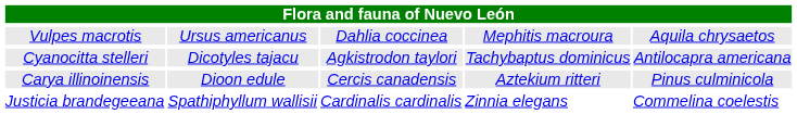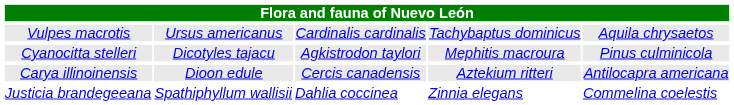Vulpes macrotis | column 3: Dahlia coccinea -> Cardinalis cardinalis
Vulpes macrotis | column 4: Mephitis macroura -> Tachybaptus dominicus
Cyanocitta stelleri | column 4: Tachybaptus dominicus -> Mephitis macroura
Cyanocitta stelleri | column 5: Antilocapra americana -> Pinus culminicola
Carya illinoinensis | column 5: Pinus culminicola -> Antilocapra americana
Justicia brandegeeana | column 3: Cardinalis cardinalis -> Dahlia coccinea
